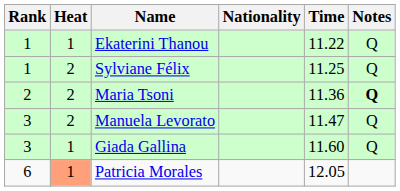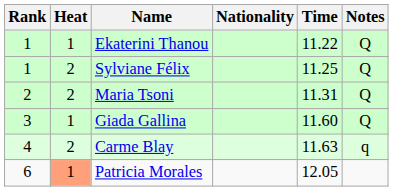Maria Tsoni | Time: 11.36 -> 11.31
Maria Tsoni | Notes: bold -> normal
- row: 3 | 2 | Manuela Levorato | 11.47 | Q
+ row: 4 | 2 | Carme Blay | 11.63 | q
